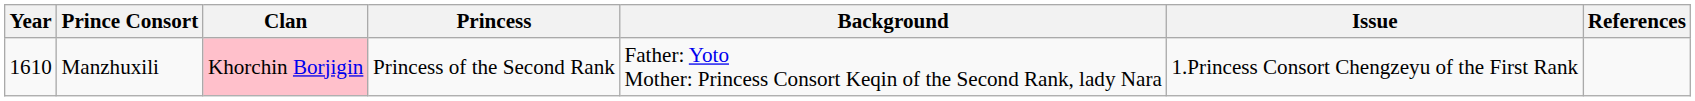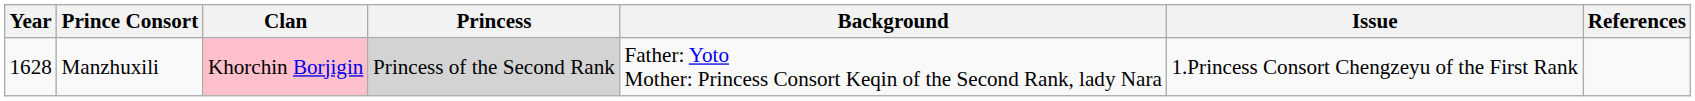Manzhuxili | Year: 1610 -> 1628
Manzhuxili | Princess: no background -> lightgrey background
